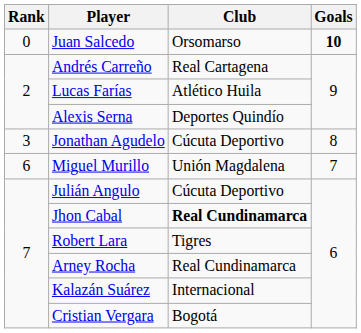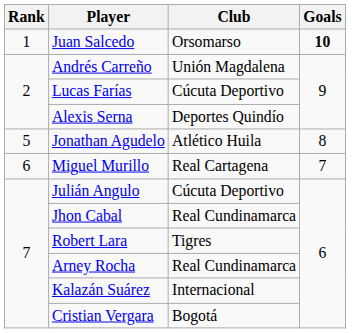Juan Salcedo | Rank: 0 -> 1
Andrés Carreño | Club: Real Cartagena -> Unión Magdalena
Lucas Farías | Club: Atlético Huila -> Cúcuta Deportivo
Jonathan Agudelo | Rank: 3 -> 5
Jonathan Agudelo | Club: Cúcuta Deportivo -> Atlético Huila
Miguel Murillo | Club: Unión Magdalena -> Real Cartagena
Jhon Cabal | Club: bold -> normal
